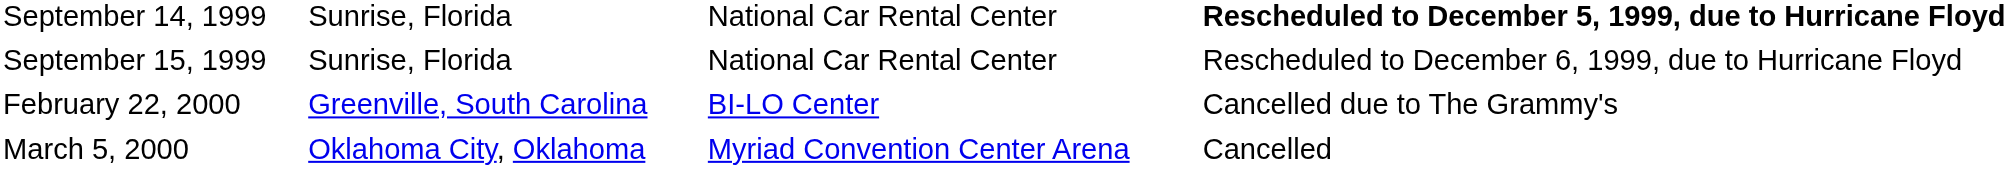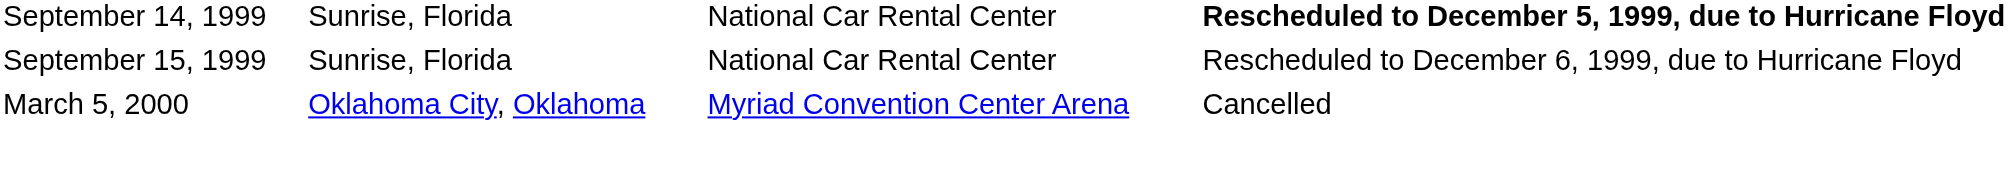- row: February 22, 2000 | Greenville, South Carolina | BI-LO Center | Cancelled due to The Grammy's
